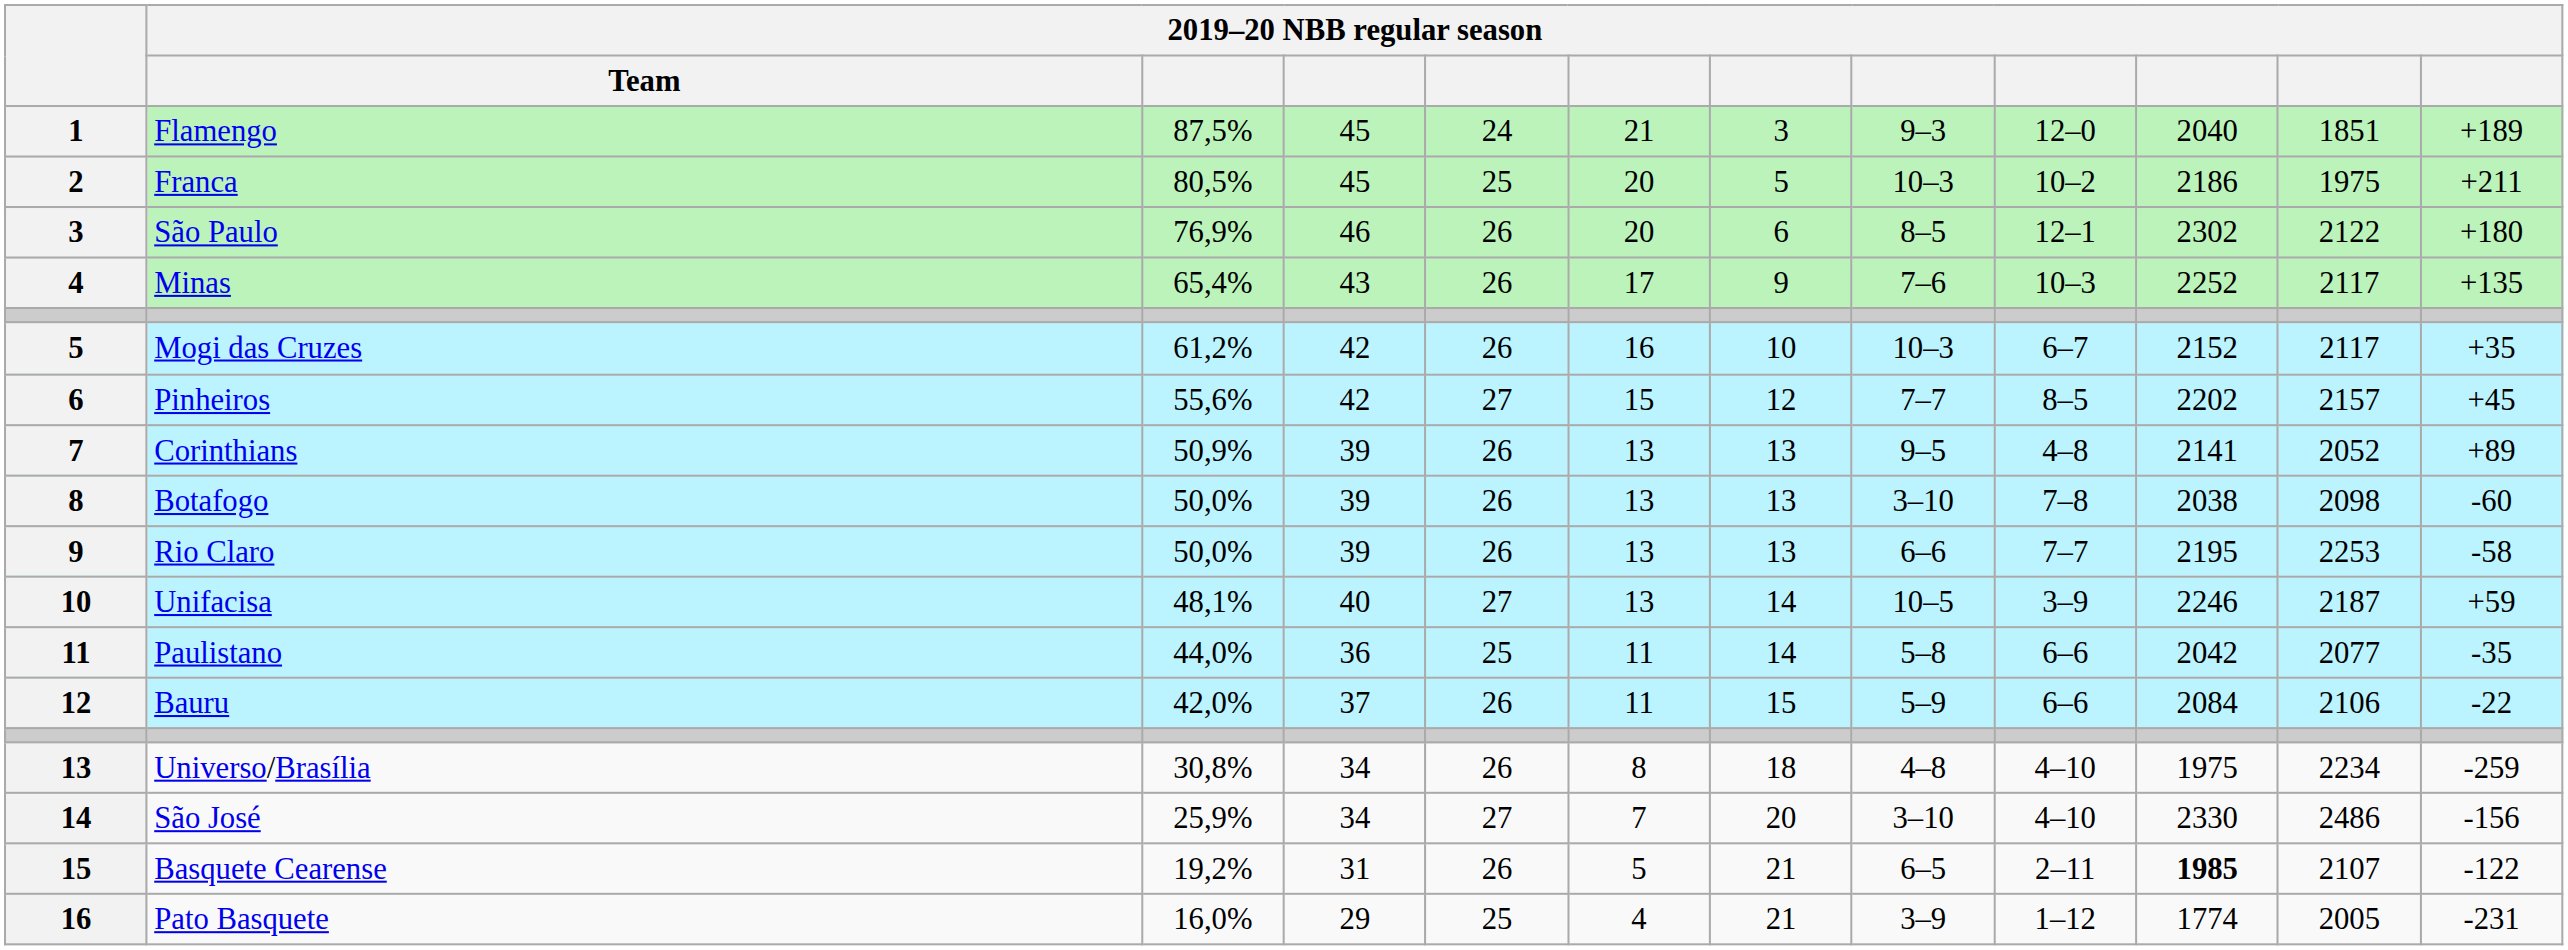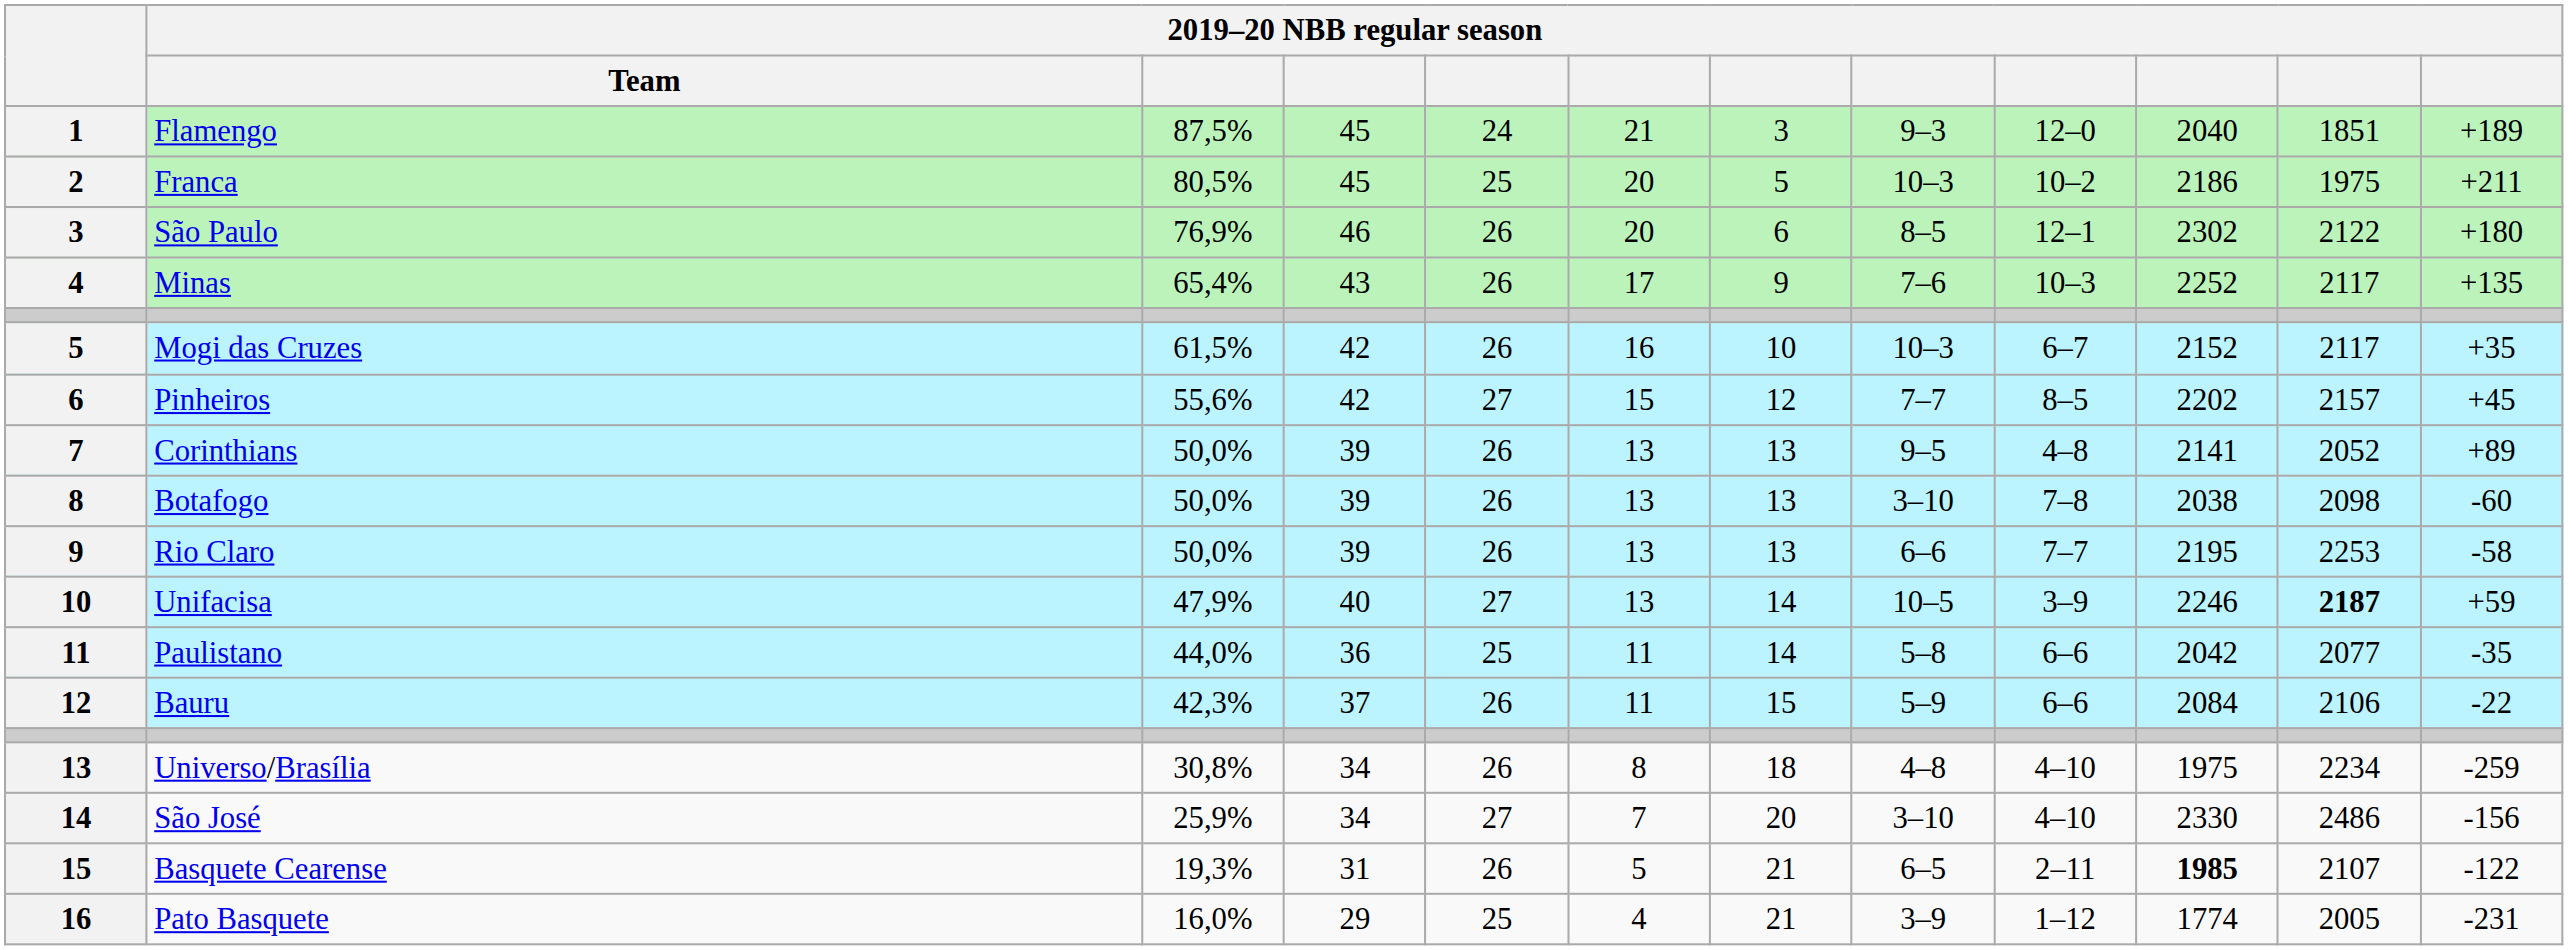Mogi das Cruzes | column 3: 61,2% -> 61,5%
Corinthians | column 3: 50,9% -> 50,0%
Unifacisa | column 3: 48,1% -> 47,9%
Unifacisa | column 11: normal -> bold
Bauru | column 3: 42,0% -> 42,3%
Basquete Cearense | column 3: 19,2% -> 19,3%
